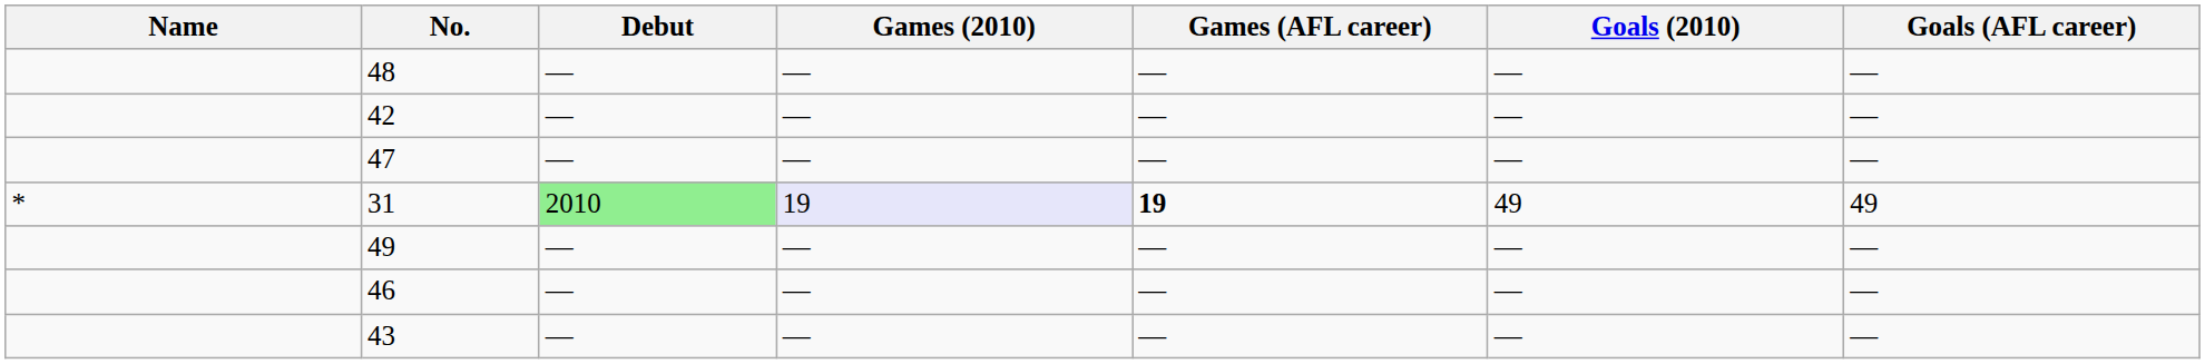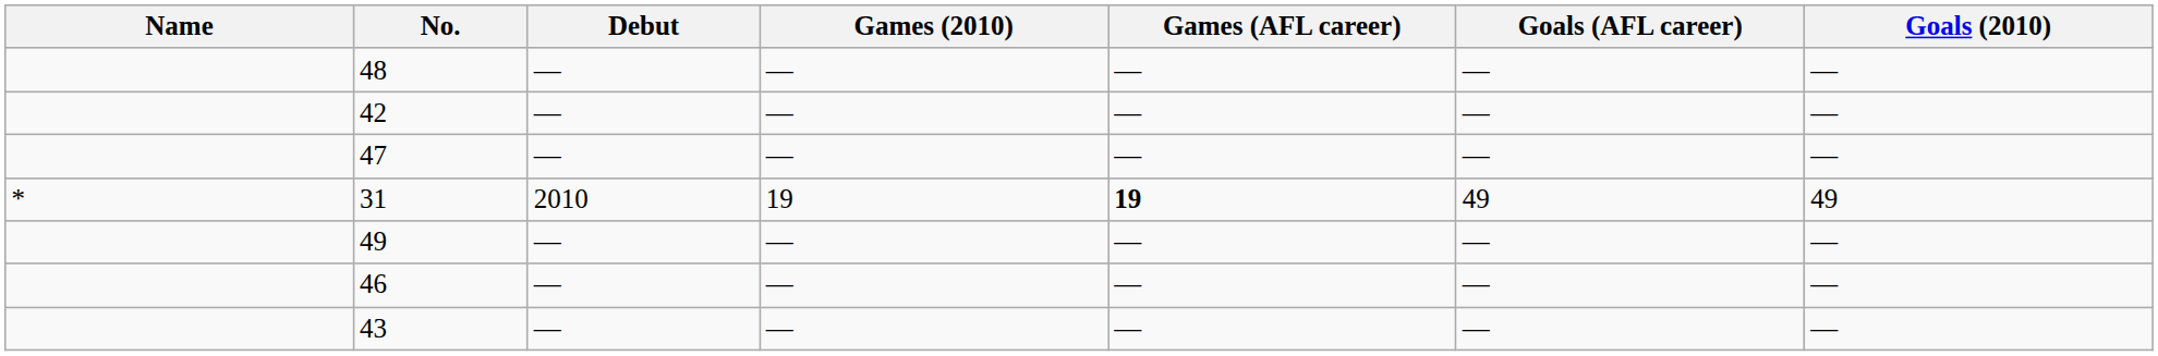columns swapped: Goals (2010) <-> Goals (AFL career)
31 | Debut: lightgreen background -> no background
31 | Games (2010): lavender background -> no background
